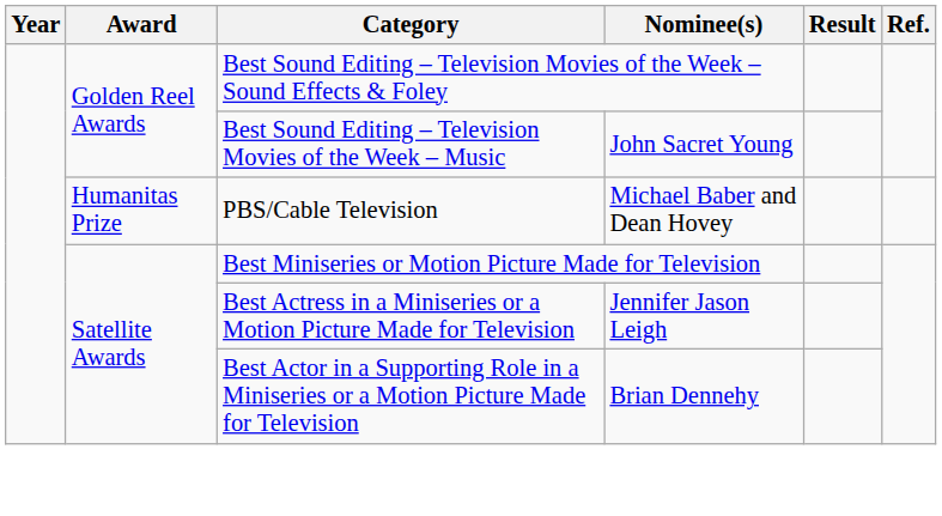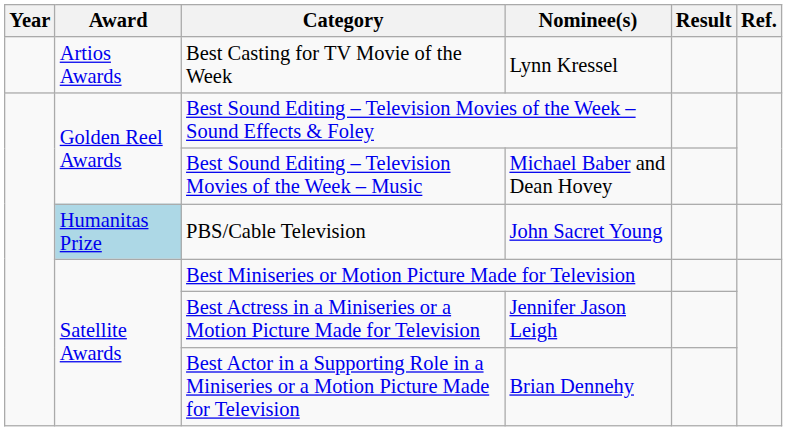+ row: Artios Awards | Best Casting for TV Movie of the Week | Lynn Kressel
Best Sound Editing – Television Movies of the Week – Music | Nominee(s): John Sacret Young -> Michael Baber and Dean Hovey
PBS/Cable Television | Award: no background -> lightblue background
PBS/Cable Television | Nominee(s): Michael Baber and Dean Hovey -> John Sacret Young
